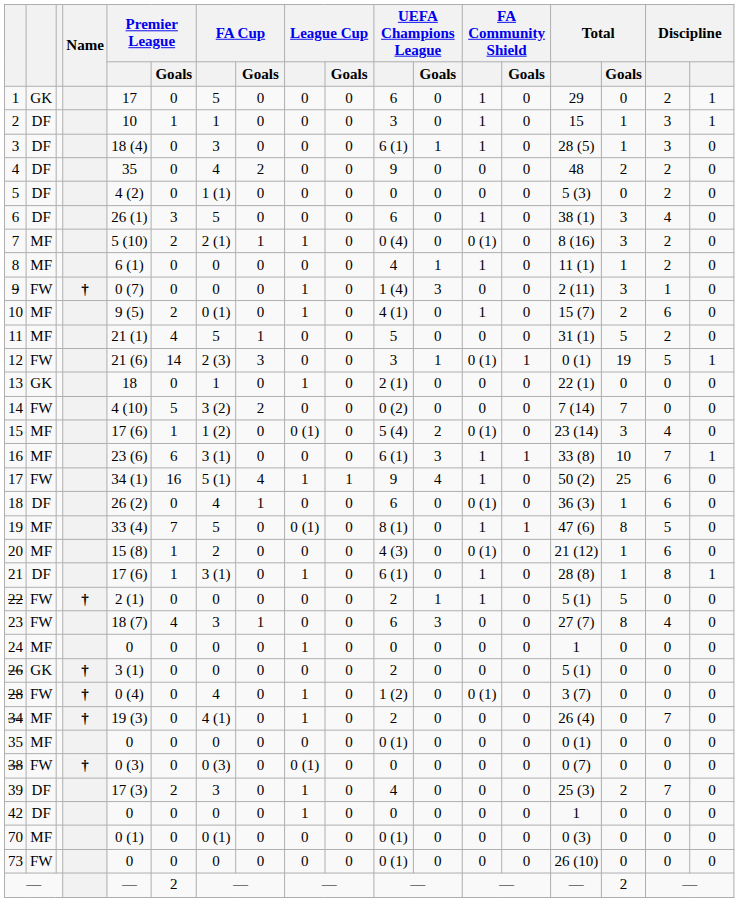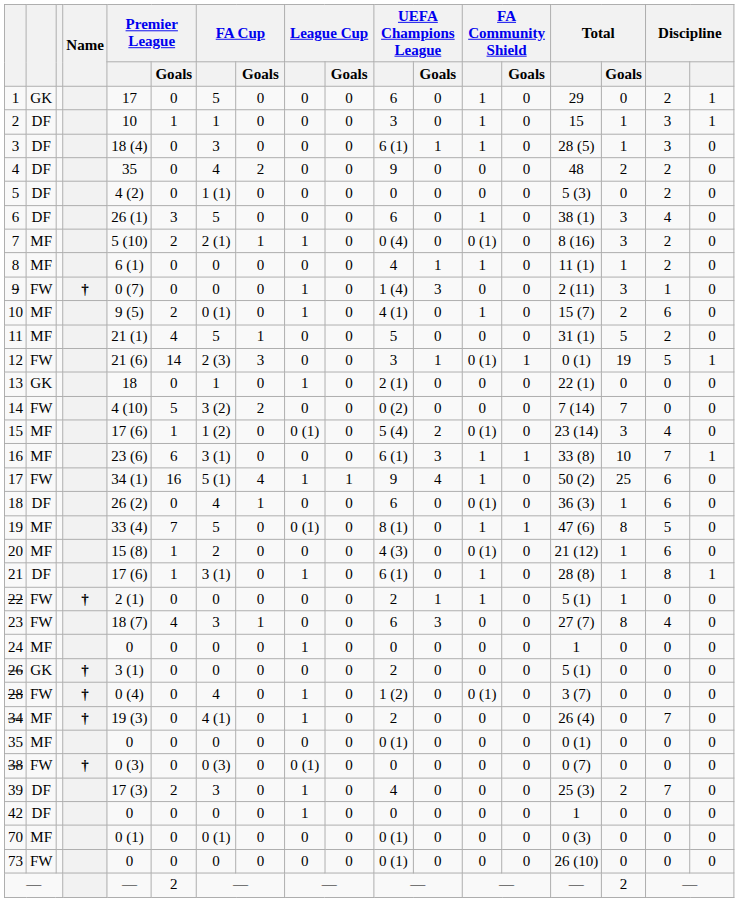22 | Total / Goals: 5 -> 1
